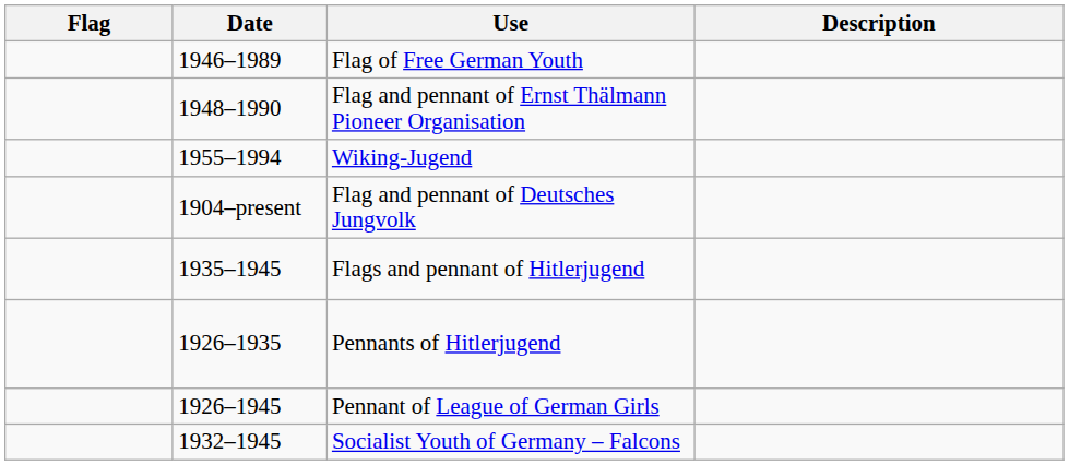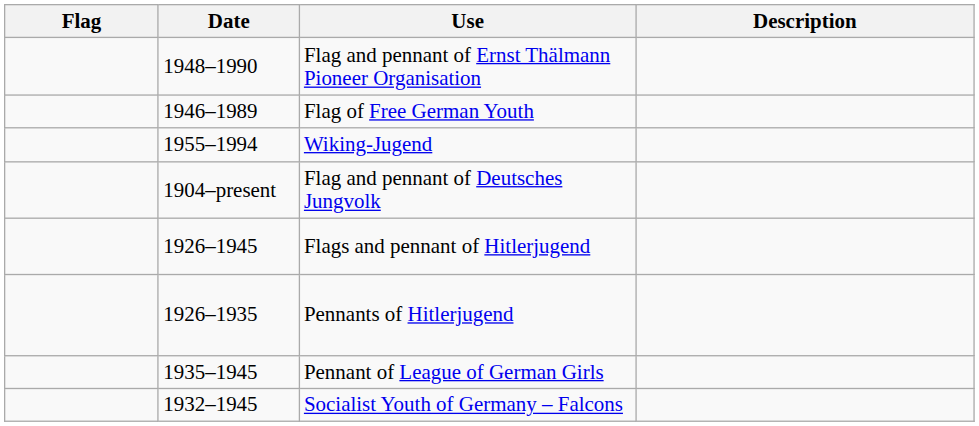rows swapped: Flag of Free German Youth <-> Flag and pennant of Ernst Thälmann Pioneer Organisation
Flags and pennant of Hitlerjugend | Date: 1935–1945 -> 1926–1945
Pennant of League of German Girls | Date: 1926–1945 -> 1935–1945
